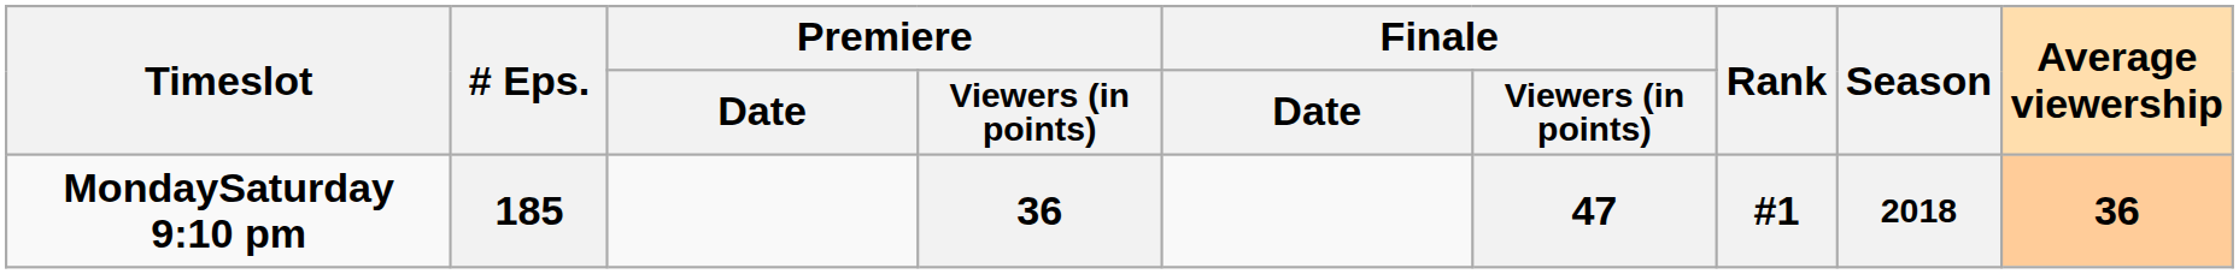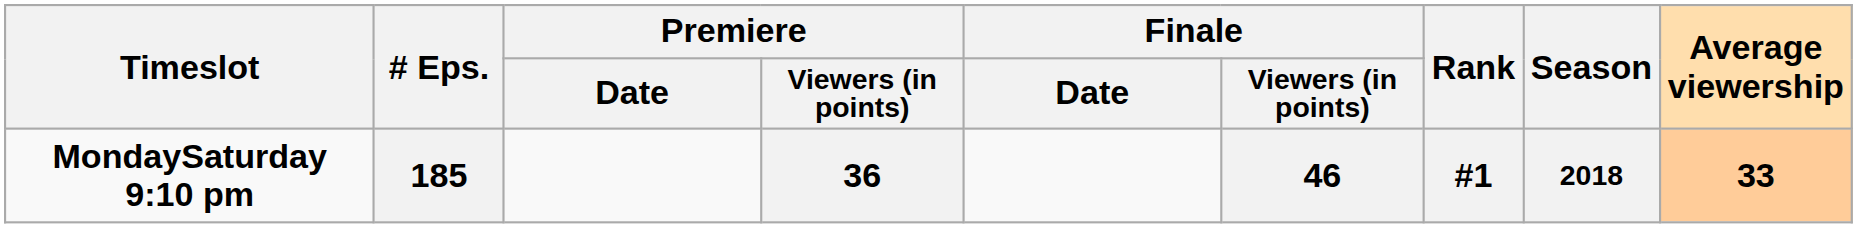185 | Finale / Viewers (in points): 47 -> 46
185 | Average viewership: 36 -> 33
